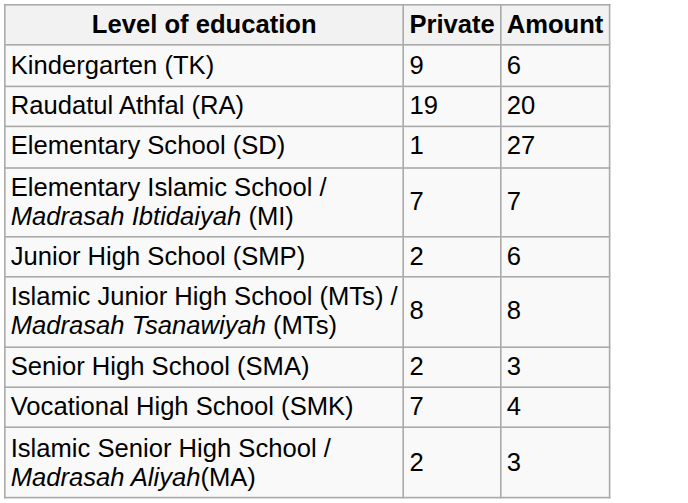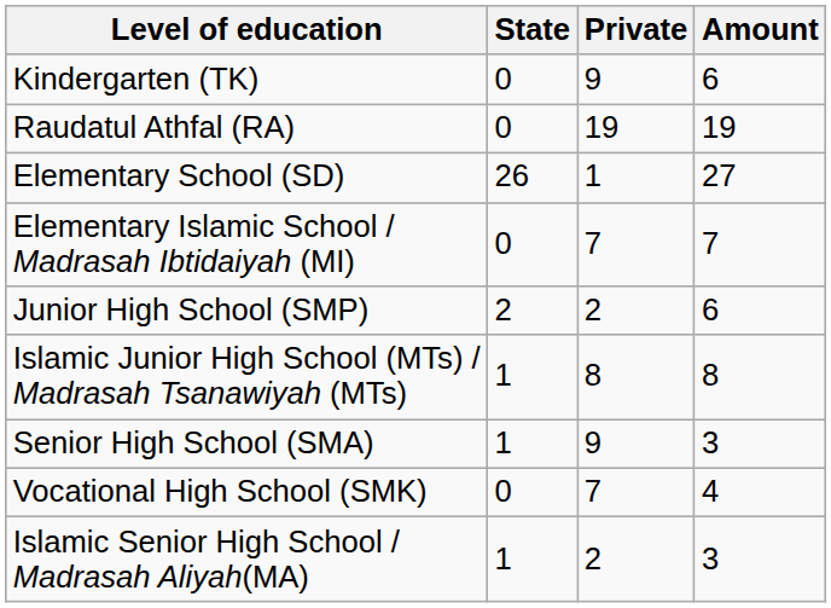+ column: State | 0 | 0 | 26 | 0 | 2 | 1 | 1 | 0 | 1
Raudatul Athfal (RA) | Amount: 20 -> 19
Senior High School (SMA) | Private: 2 -> 9
